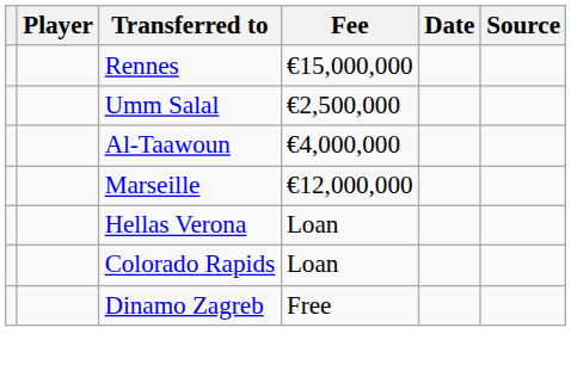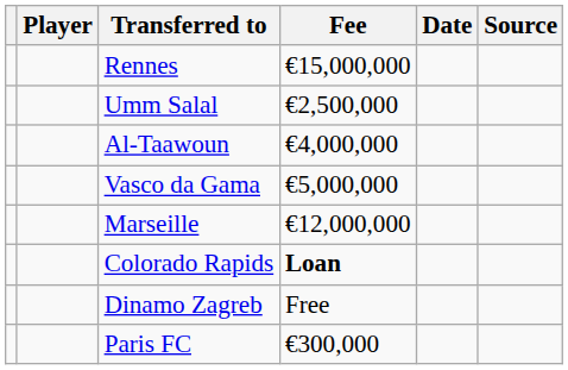+ row: Vasco da Gama | €5,000,000
- row: Hellas Verona | Loan
Colorado Rapids | Fee: normal -> bold
+ row: Paris FC | €300,000
